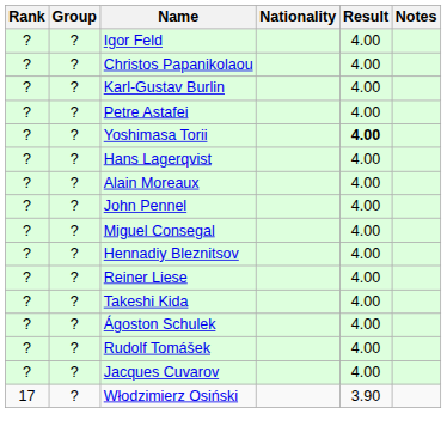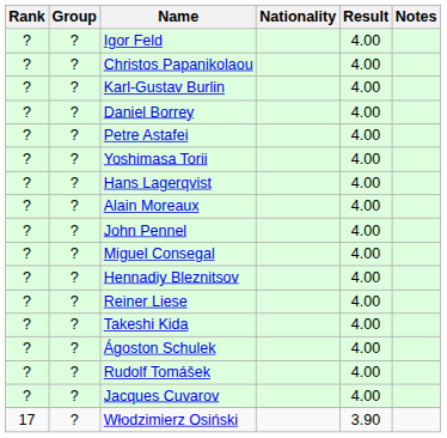+ row: ? | ? | Daniel Borrey | 4.00
Yoshimasa Torii | Result: bold -> normal
